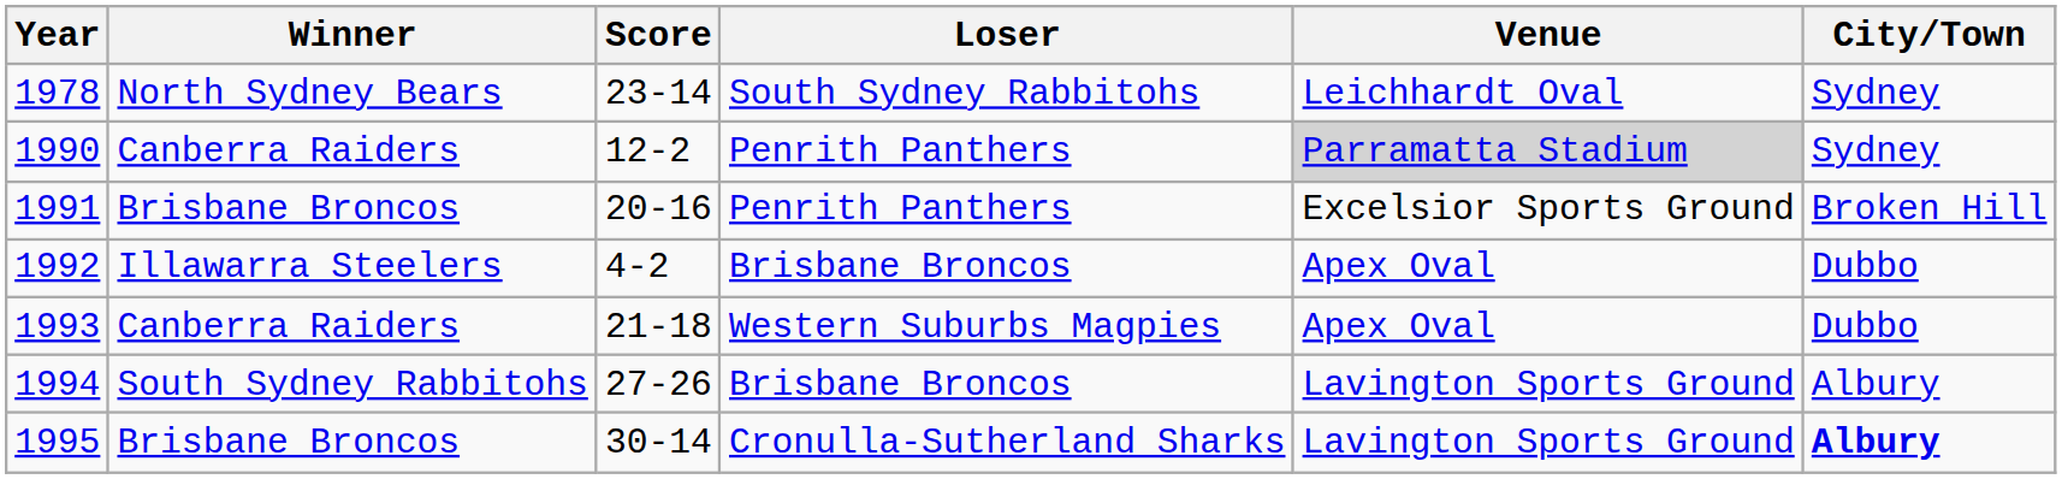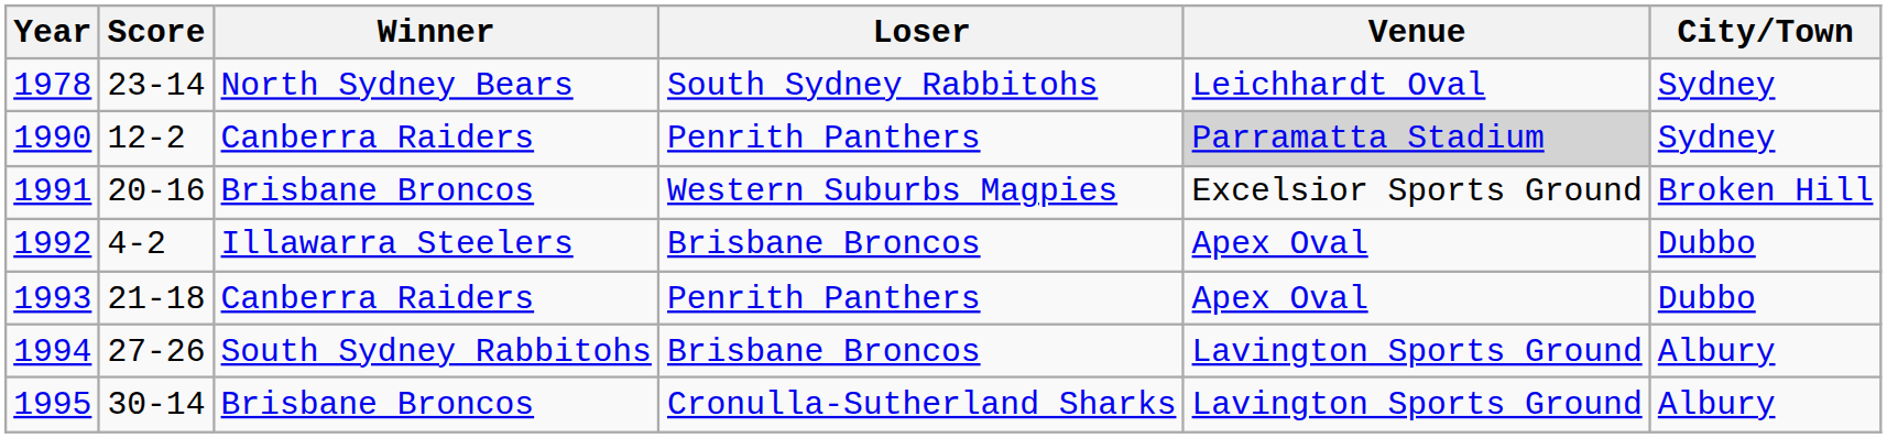columns swapped: Winner <-> Score
1991 | Loser: Penrith Panthers -> Western Suburbs Magpies
1993 | Loser: Western Suburbs Magpies -> Penrith Panthers
1995 | City/Town: bold -> normal
